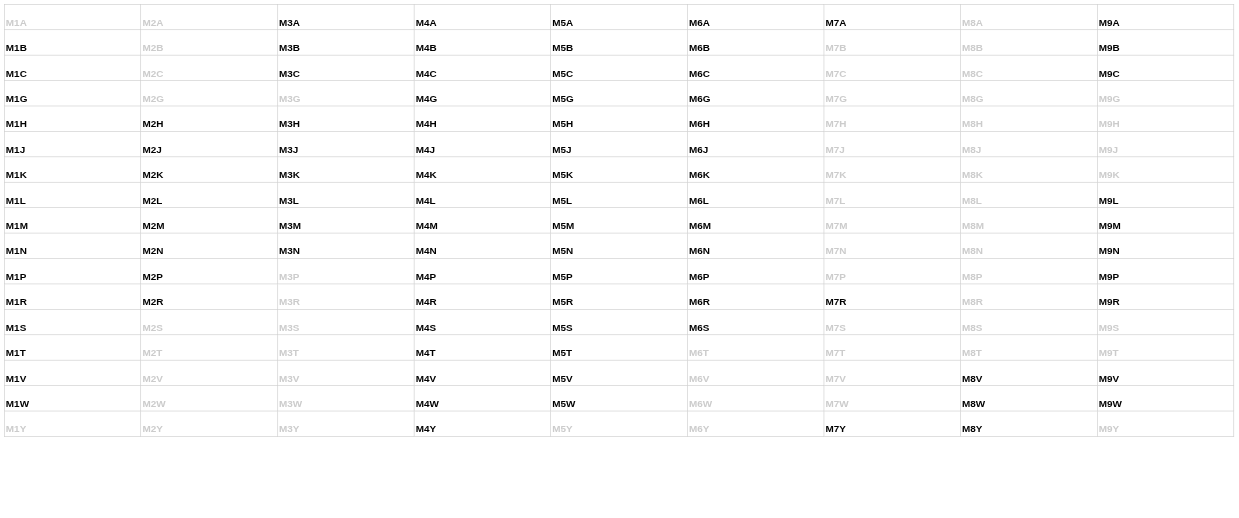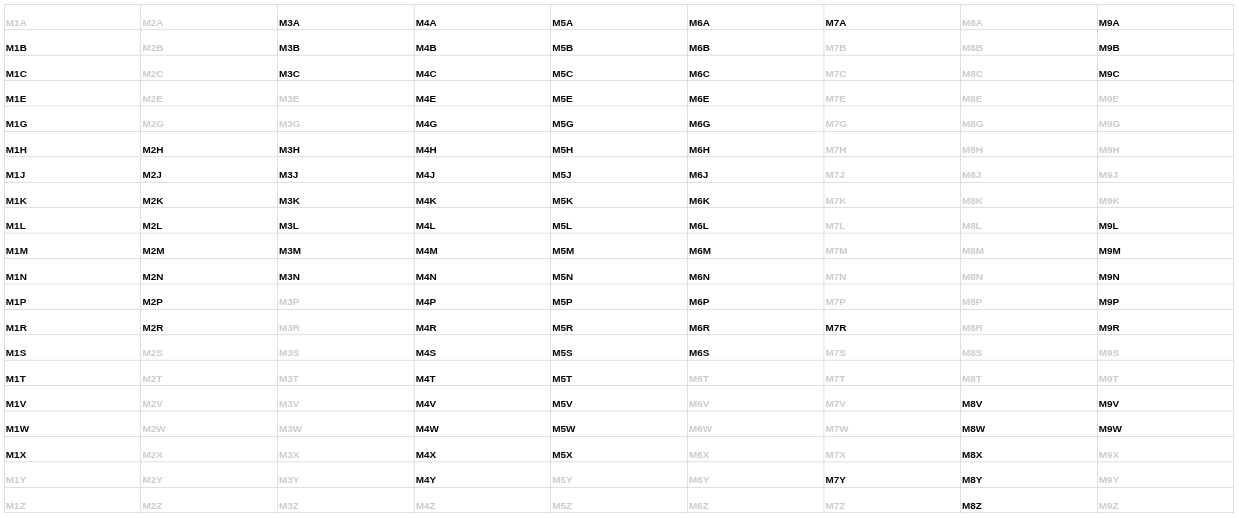+ row: M1E | M2E | M3E | M4E | M5E | M6E | M7E | M8E | M9E
+ row: M1X | M2X | M3X | M4X | M5X | M6X | M7X | M8X | M9X
+ row: M1Z | M2Z | M3Z | M4Z | M5Z | M6Z | M7Z | M8Z | M9Z
